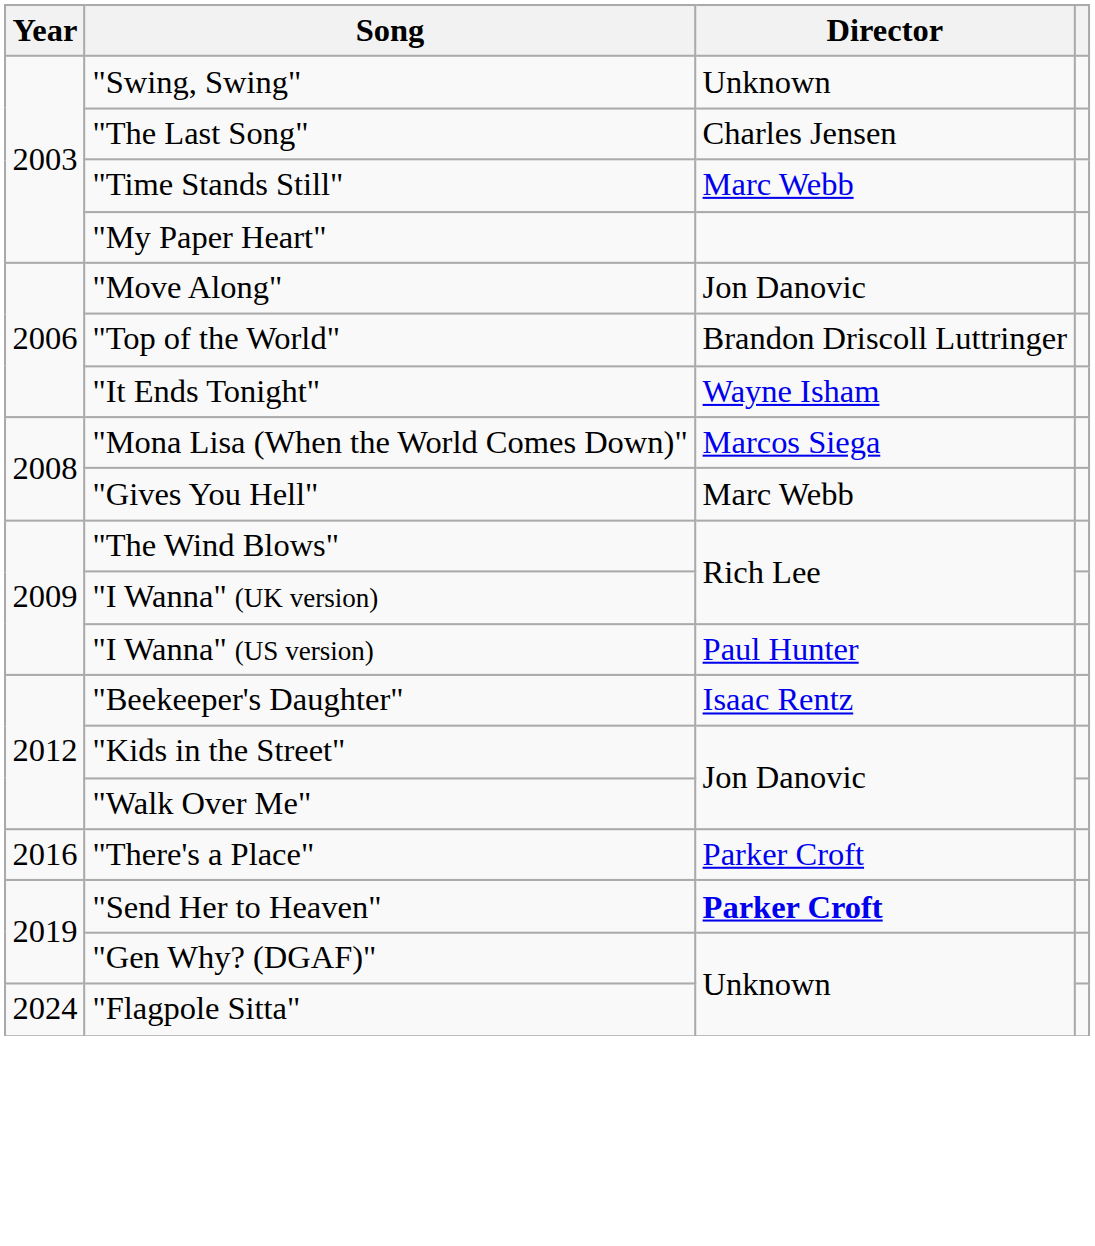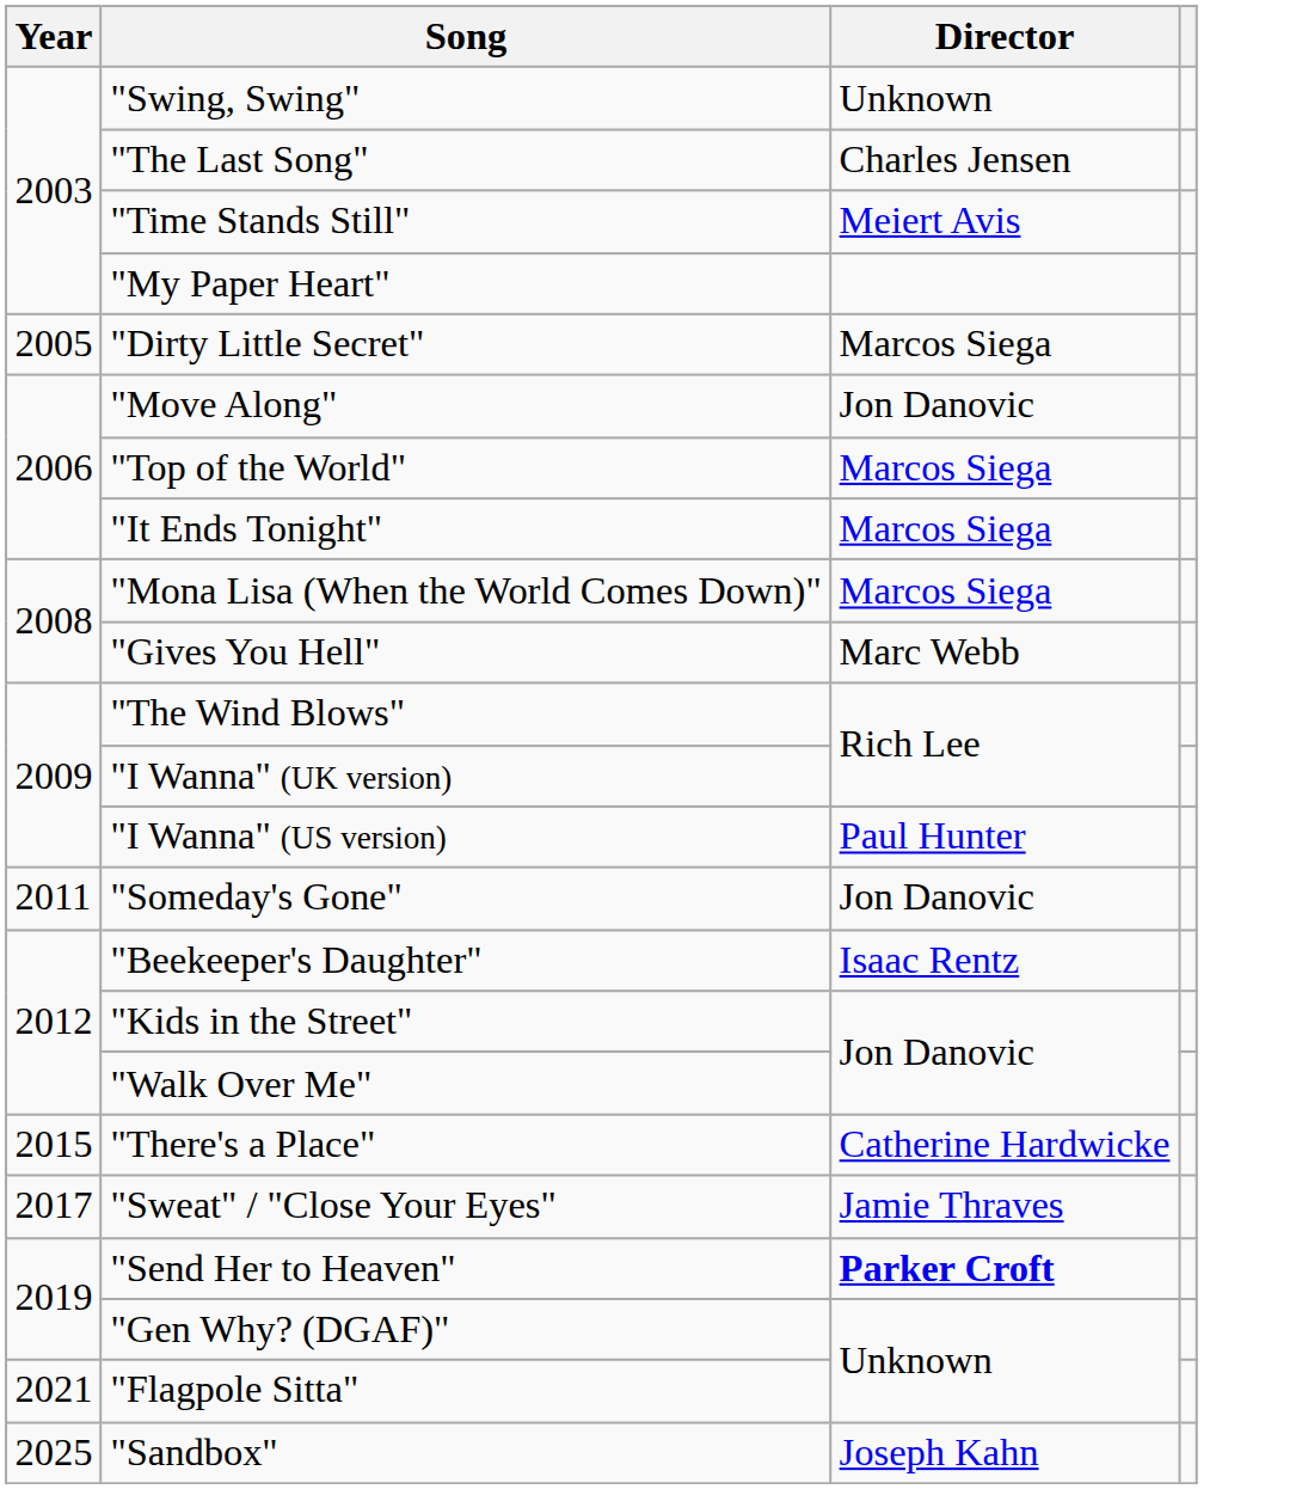"Time Stands Still" | Director: Marc Webb -> Meiert Avis
+ row: 2005 | "Dirty Little Secret" | Marcos Siega
"Top of the World" | Director: Brandon Driscoll Luttringer -> Marcos Siega
"It Ends Tonight" | Director: Wayne Isham -> Marcos Siega
+ row: 2011 | "Someday's Gone" | Jon Danovic
"There's a Place" | Year: 2016 -> 2015
"There's a Place" | Director: Parker Croft -> Catherine Hardwicke
+ row: 2017 | "Sweat" / "Close Your Eyes" | Jamie Thraves
"Flagpole Sitta" | Year: 2024 -> 2021
+ row: 2025 | "Sandbox" | Joseph Kahn
